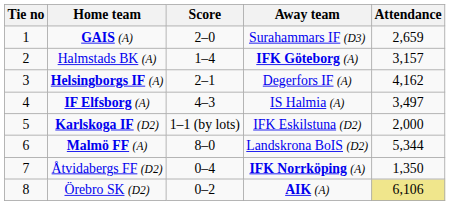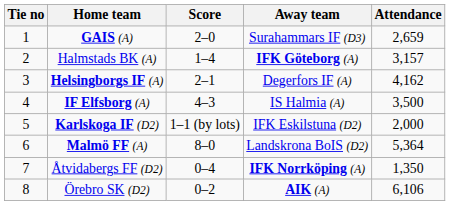IF Elfsborg (A) | Attendance: 3,497 -> 3,500
Malmö FF (A) | Attendance: 5,344 -> 5,364
Örebro SK (D2) | Attendance: khaki background -> no background
